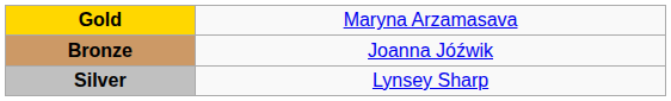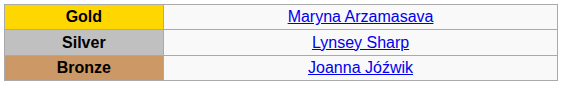rows swapped: Silver <-> Bronze
